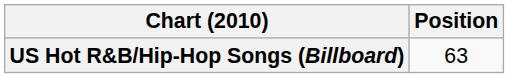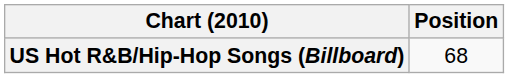US Hot R&B/Hip-Hop Songs (Billboard) | Position: 63 -> 68
